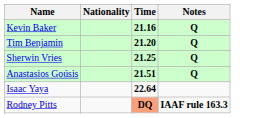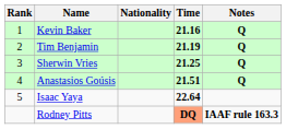+ column: Rank | 1 | 2 | 3 | 4 | 5
Tim Benjamin | Time: 21.20 -> 21.19
